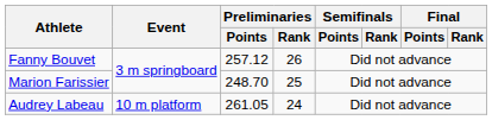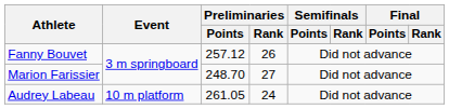Marion Farissier | Preliminaries / Rank: 25 -> 27
